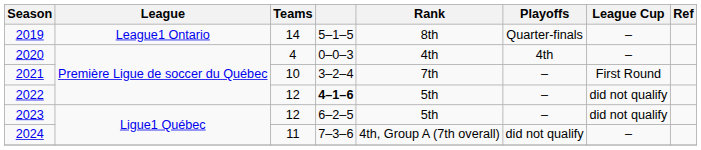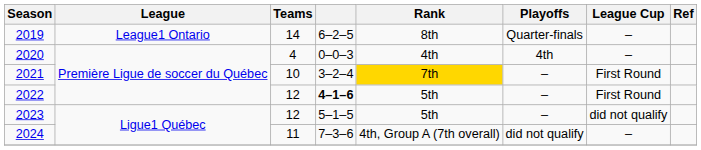2019 | column 4: 5–1–5 -> 6–2–5
2021 | Rank: no background -> gold background
2022 | League Cup: did not qualify -> First Round
2023 | column 4: 6–2–5 -> 5–1–5
